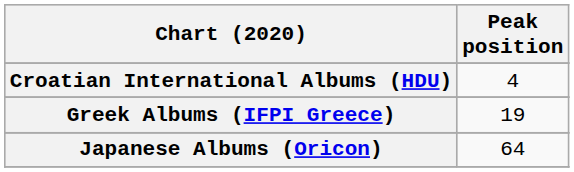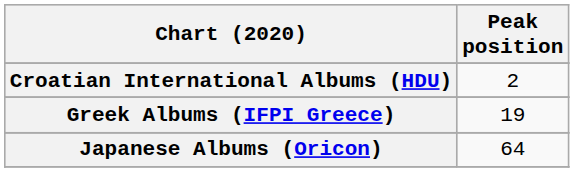Croatian International Albums (HDU) | Peak position: 4 -> 2
